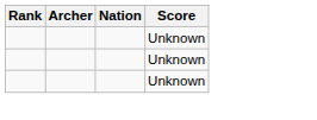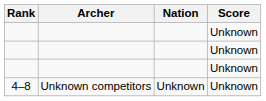+ row: 4–8 | Unknown competitors | Unknown | Unknown
